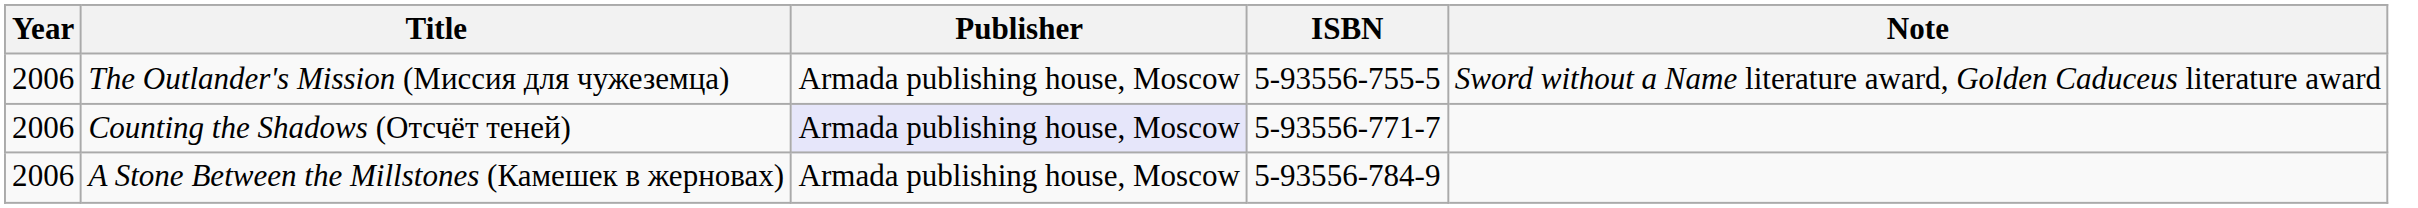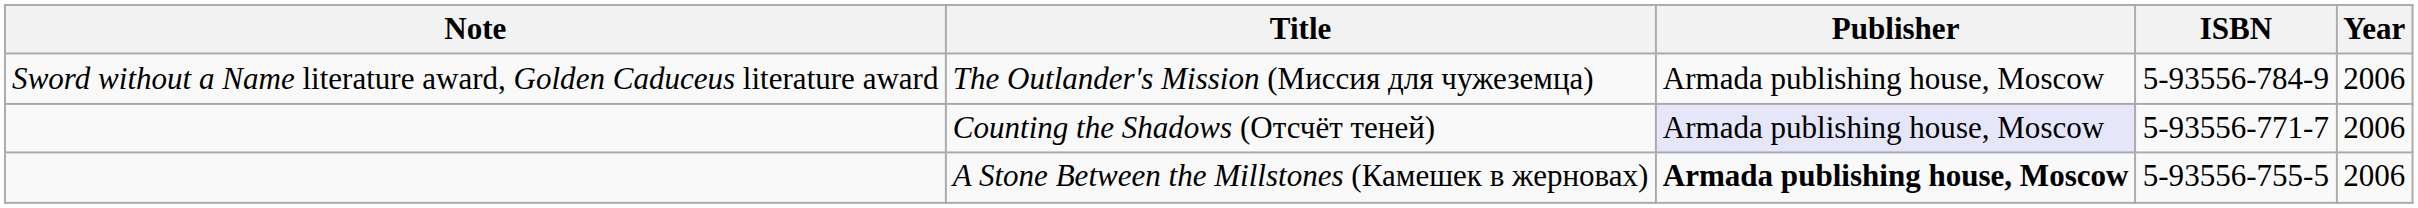columns swapped: Year <-> Note
The Outlander's Mission (Миссия для чужеземца) | ISBN: 5-93556-755-5 -> 5-93556-784-9
A Stone Between the Millstones (Камешек в жерновах) | Publisher: normal -> bold
A Stone Between the Millstones (Камешек в жерновах) | ISBN: 5-93556-784-9 -> 5-93556-755-5
